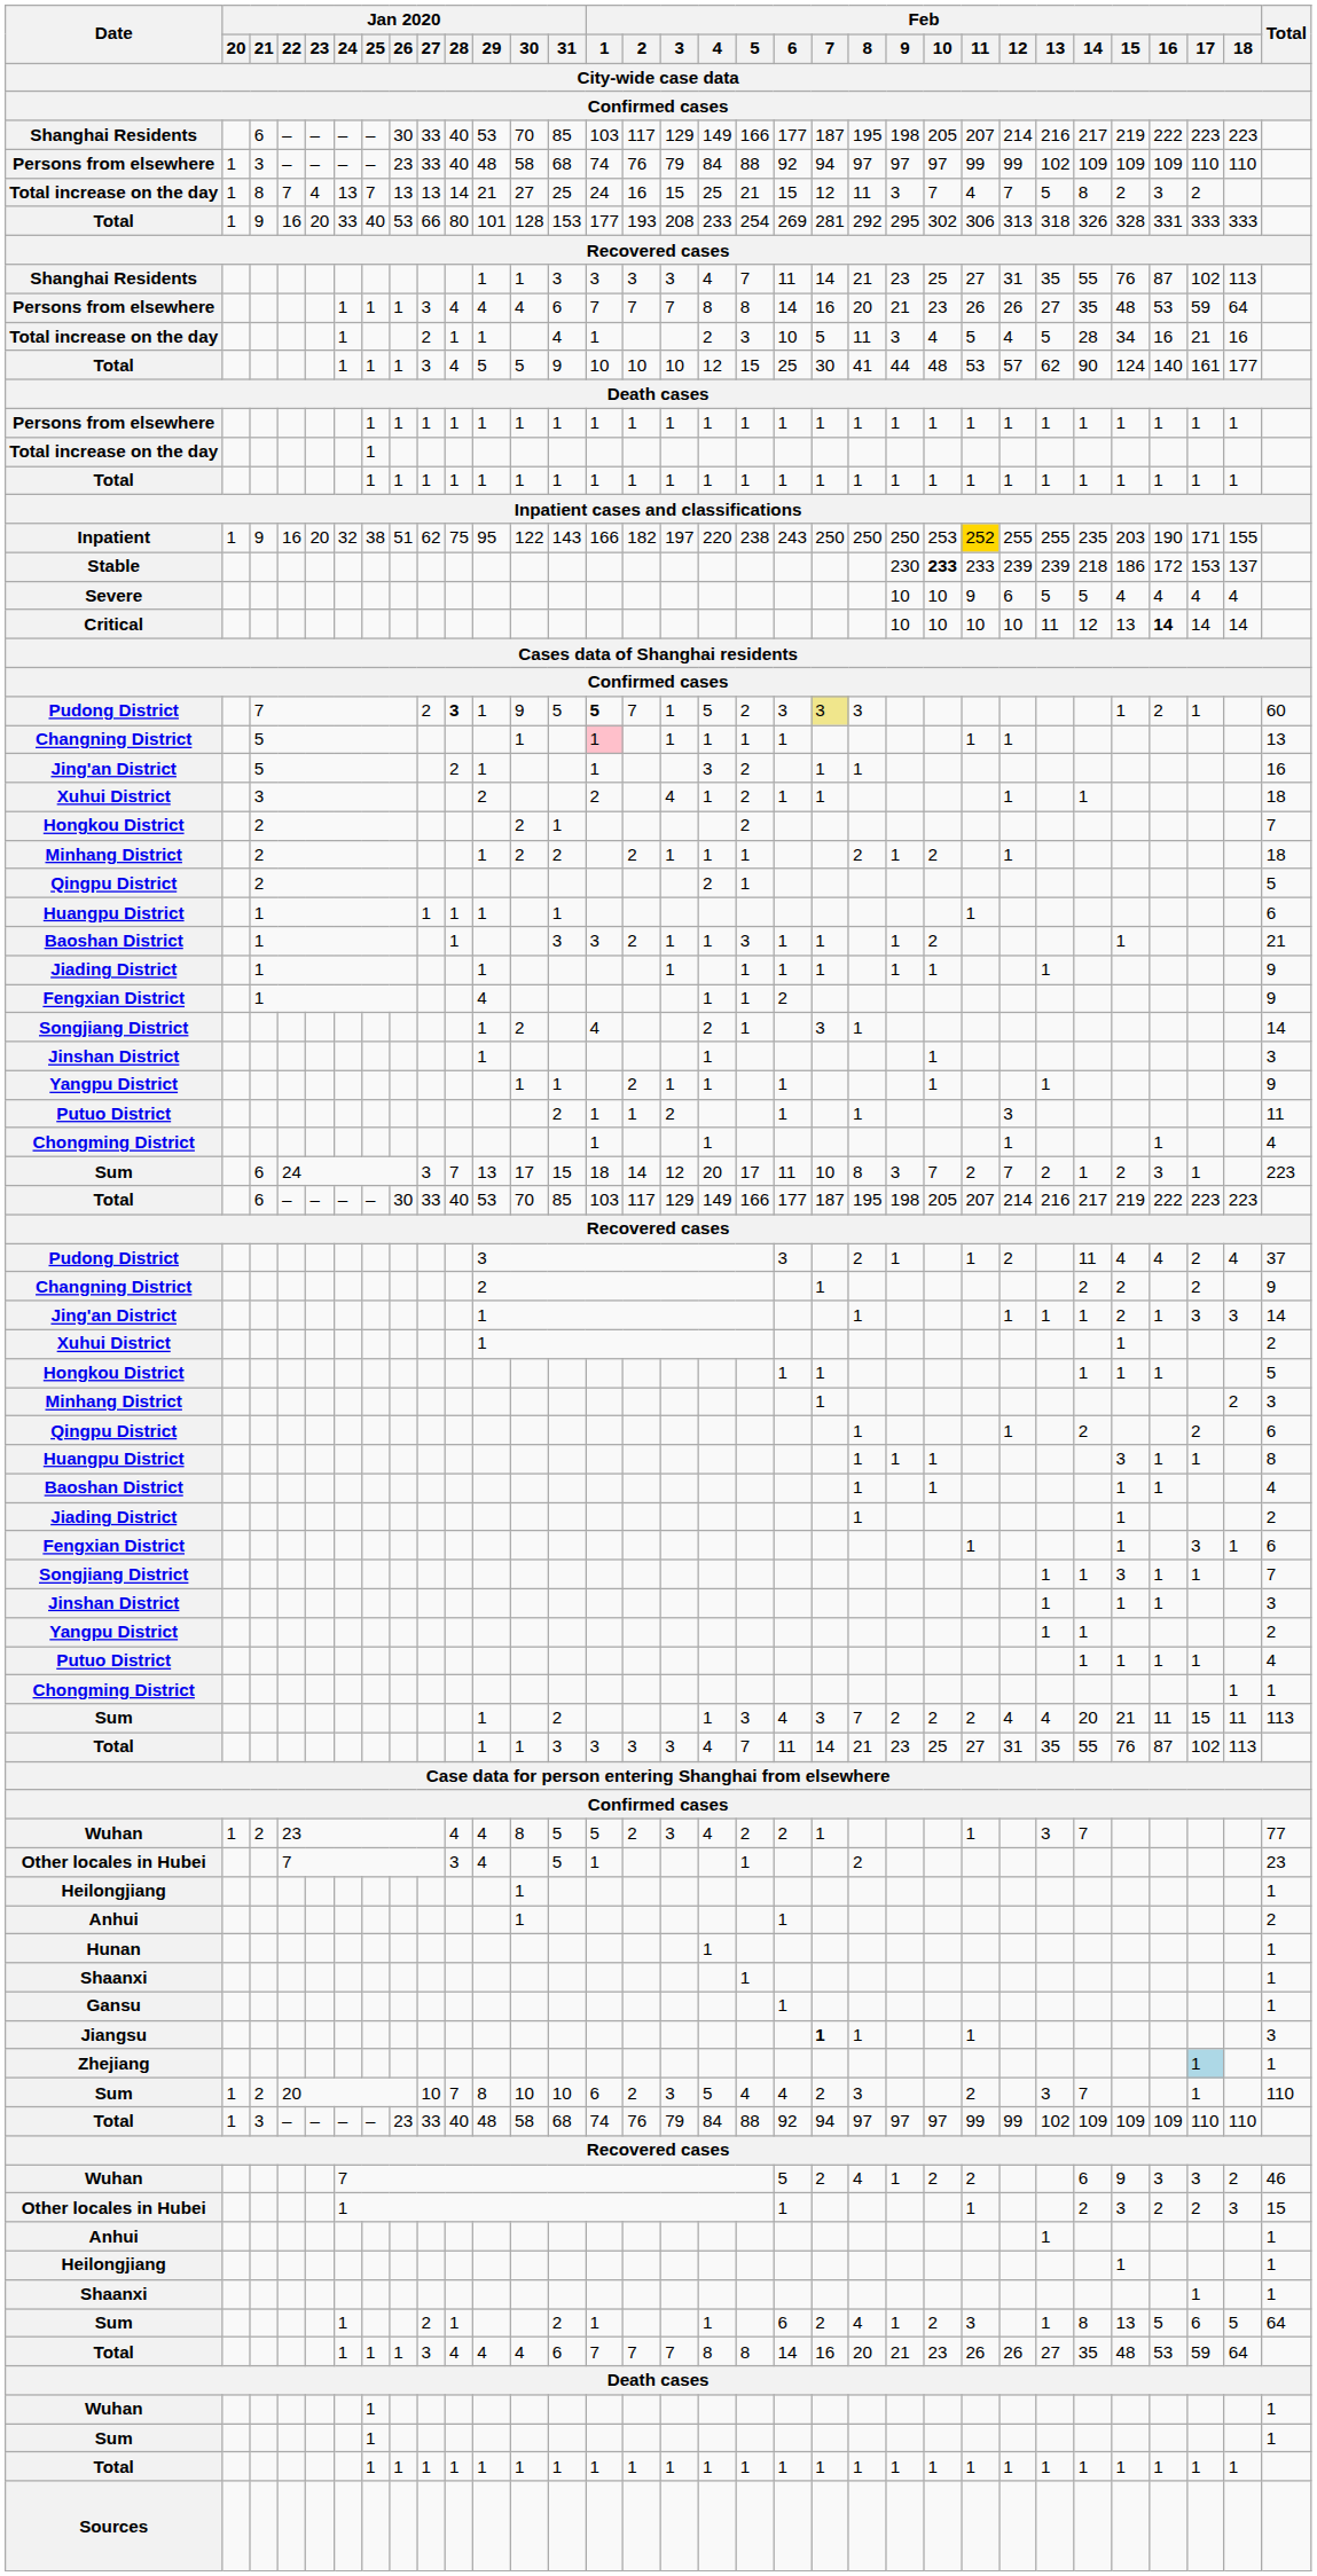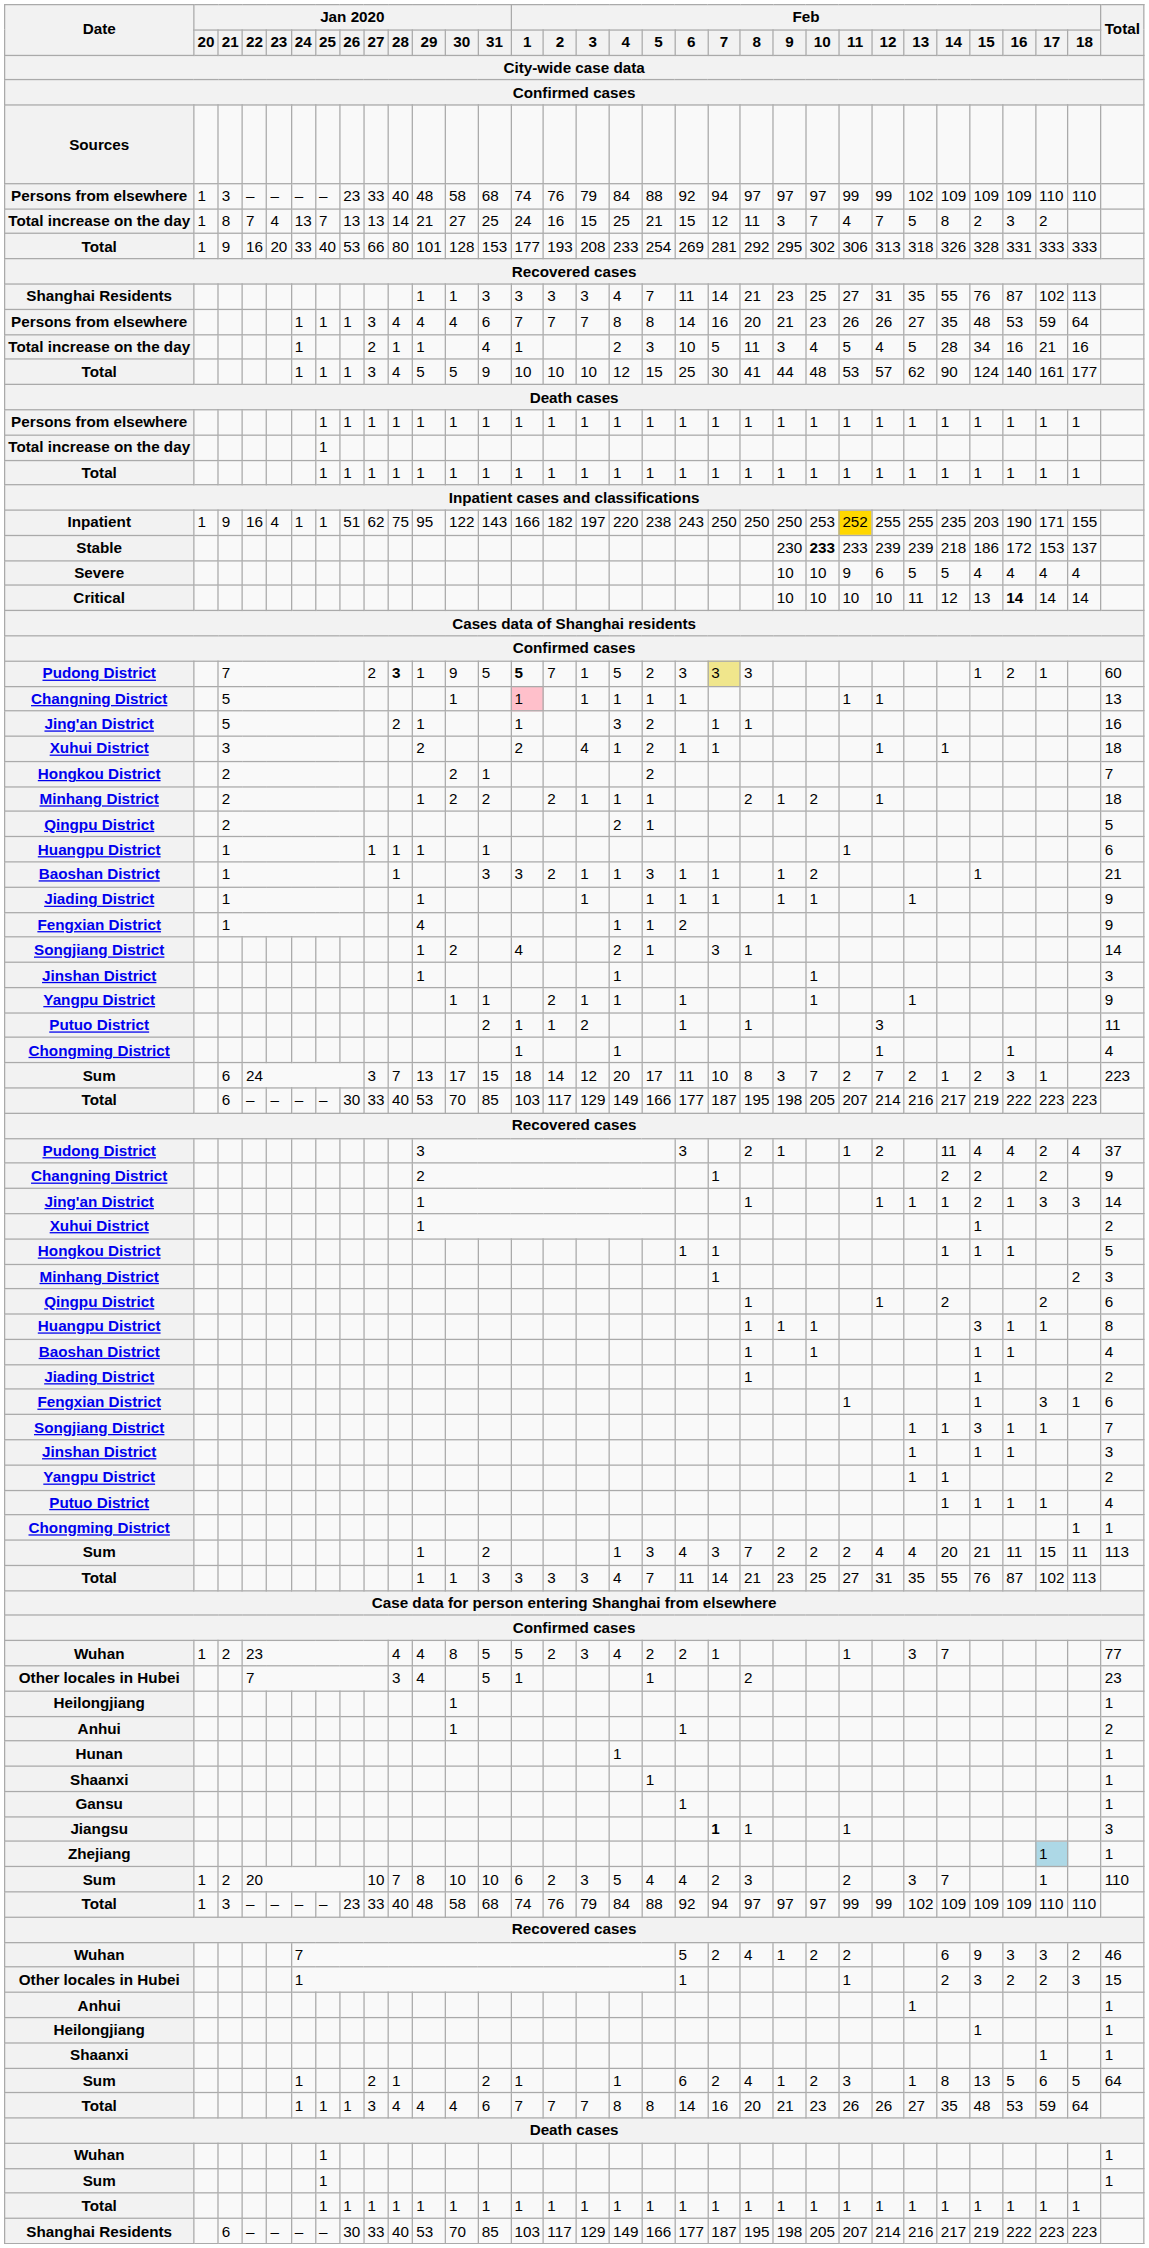rows swapped: Shanghai Residents / – <-> Sources
Inpatient | Jan 2020 / 23: 20 -> 4
Inpatient | Jan 2020 / 24: 32 -> 1
Inpatient | Jan 2020 / 25: 38 -> 1
